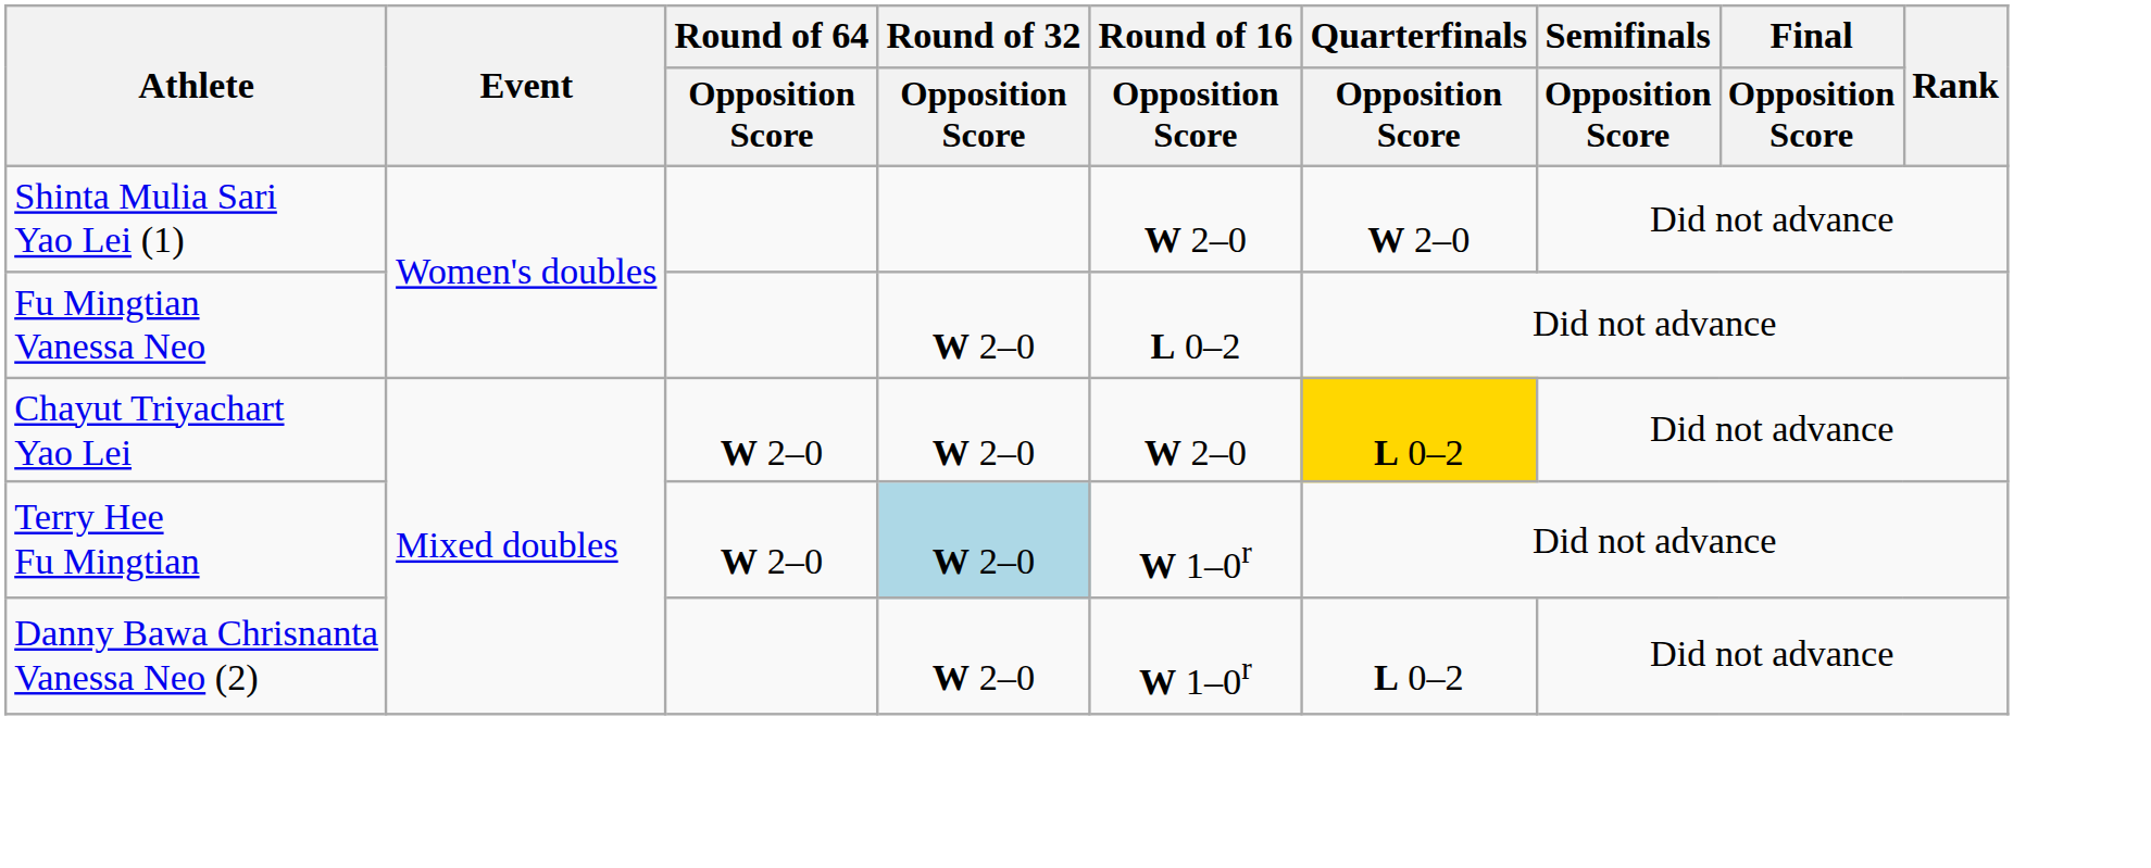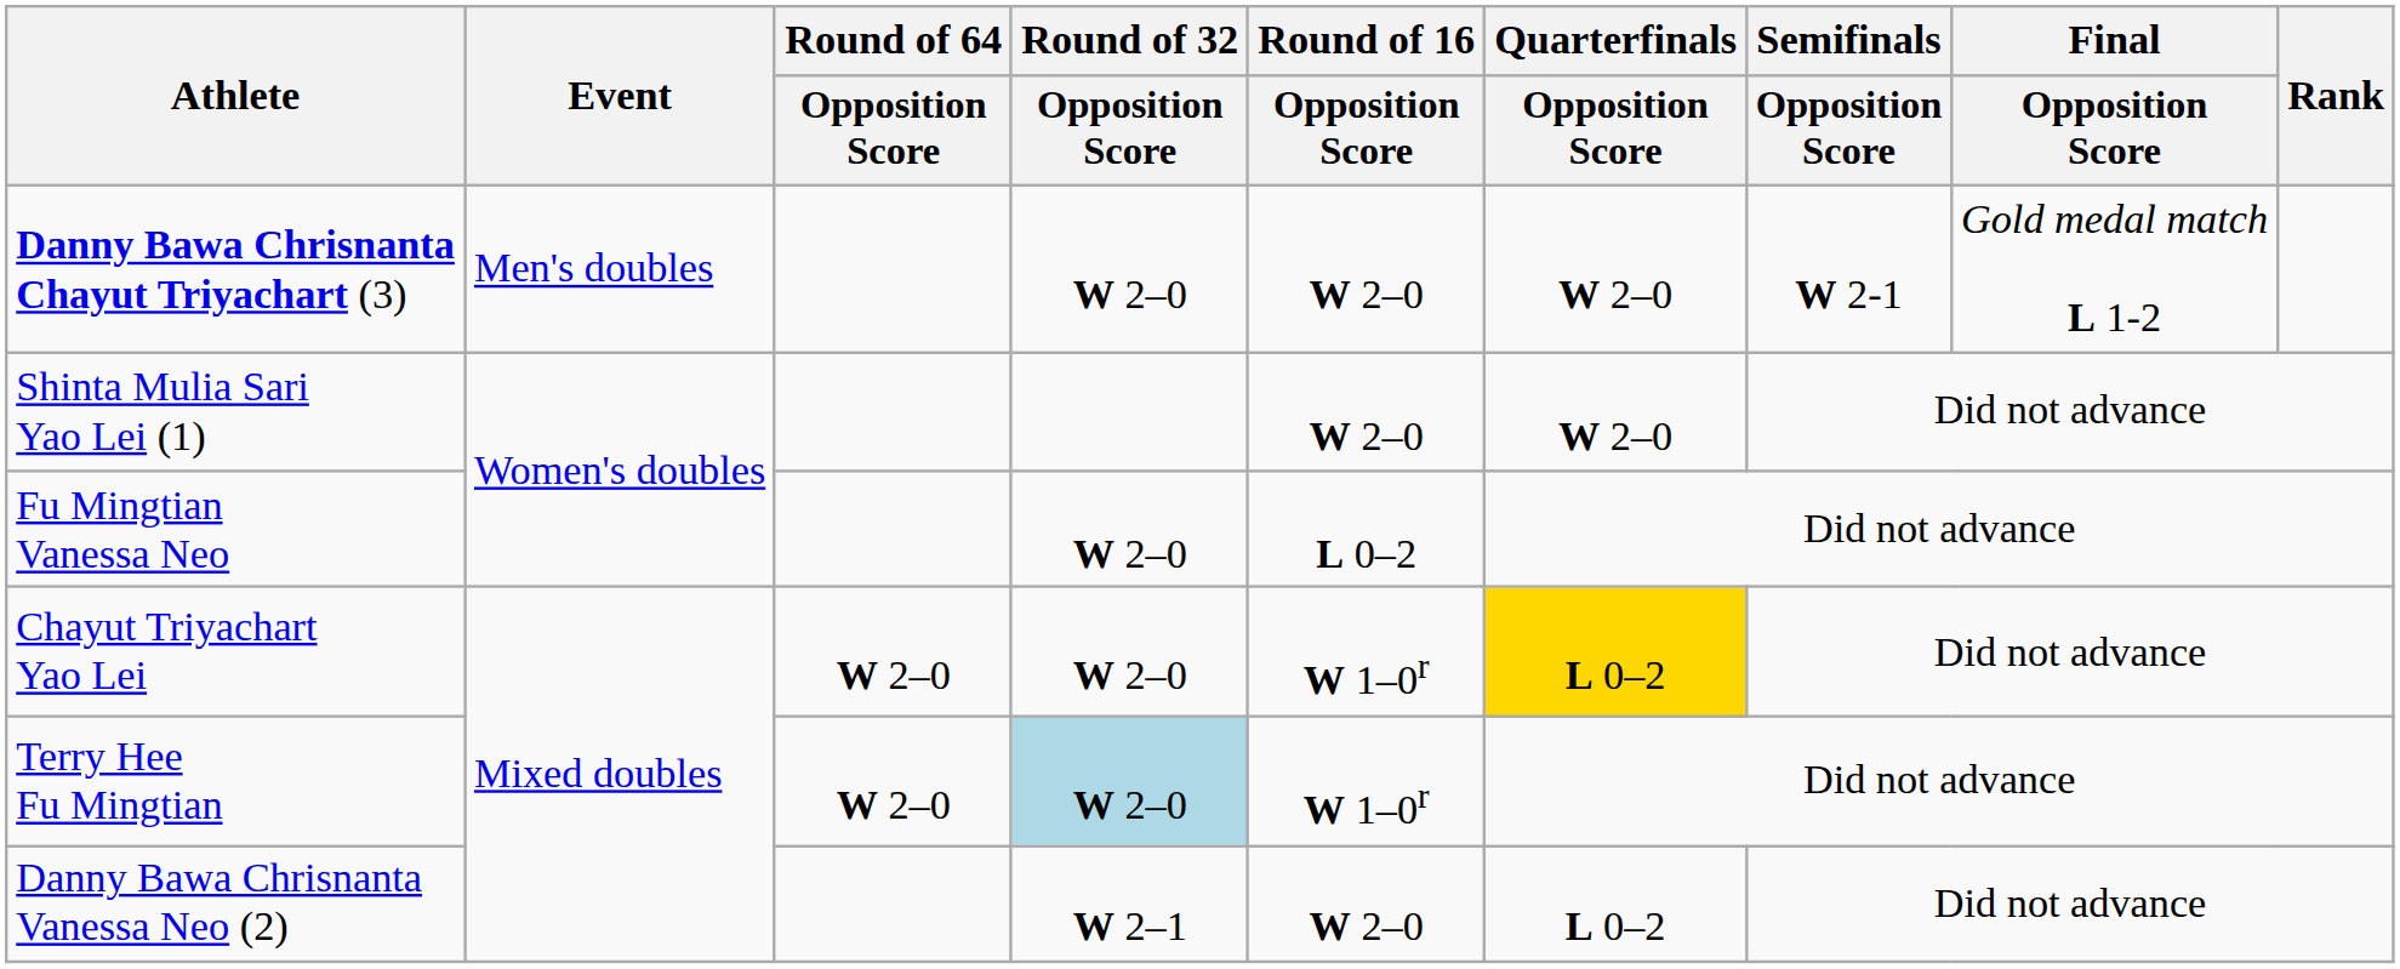+ row: Danny Bawa Chrisnanta Chayut Triyachart (3) | Men's doubles | W 2–0 | W 2–0 | W 2–0 | W 2-1 | Gold medal match L 1-2
Chayut Triyachart Yao Lei | Round of 16 / Opposition Score: W 2–0 -> W 1–0r
Danny Bawa Chrisnanta Vanessa Neo (2) | Round of 32 / Opposition Score: W 2–0 -> W 2–1
Danny Bawa Chrisnanta Vanessa Neo (2) | Round of 16 / Opposition Score: W 1–0r -> W 2–0
